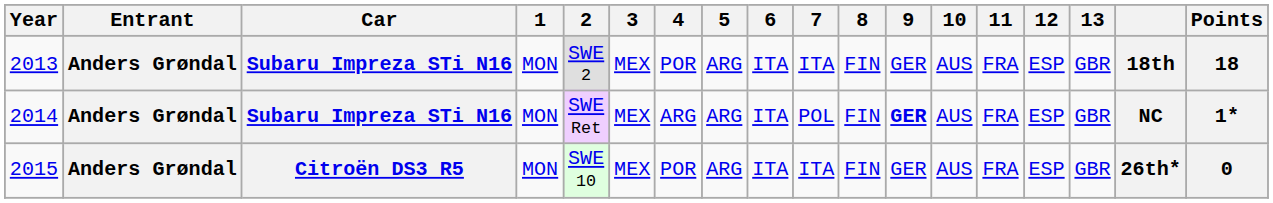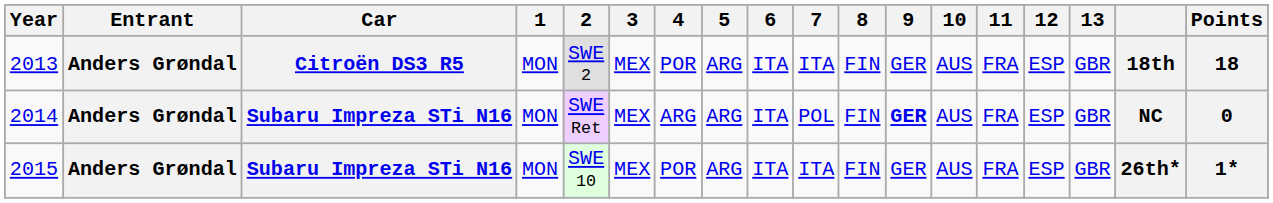2013 | Car: Subaru Impreza STi N16 -> Citroën DS3 R5
2014 | Points: 1* -> 0
2015 | Car: Citroën DS3 R5 -> Subaru Impreza STi N16
2015 | Points: 0 -> 1*
